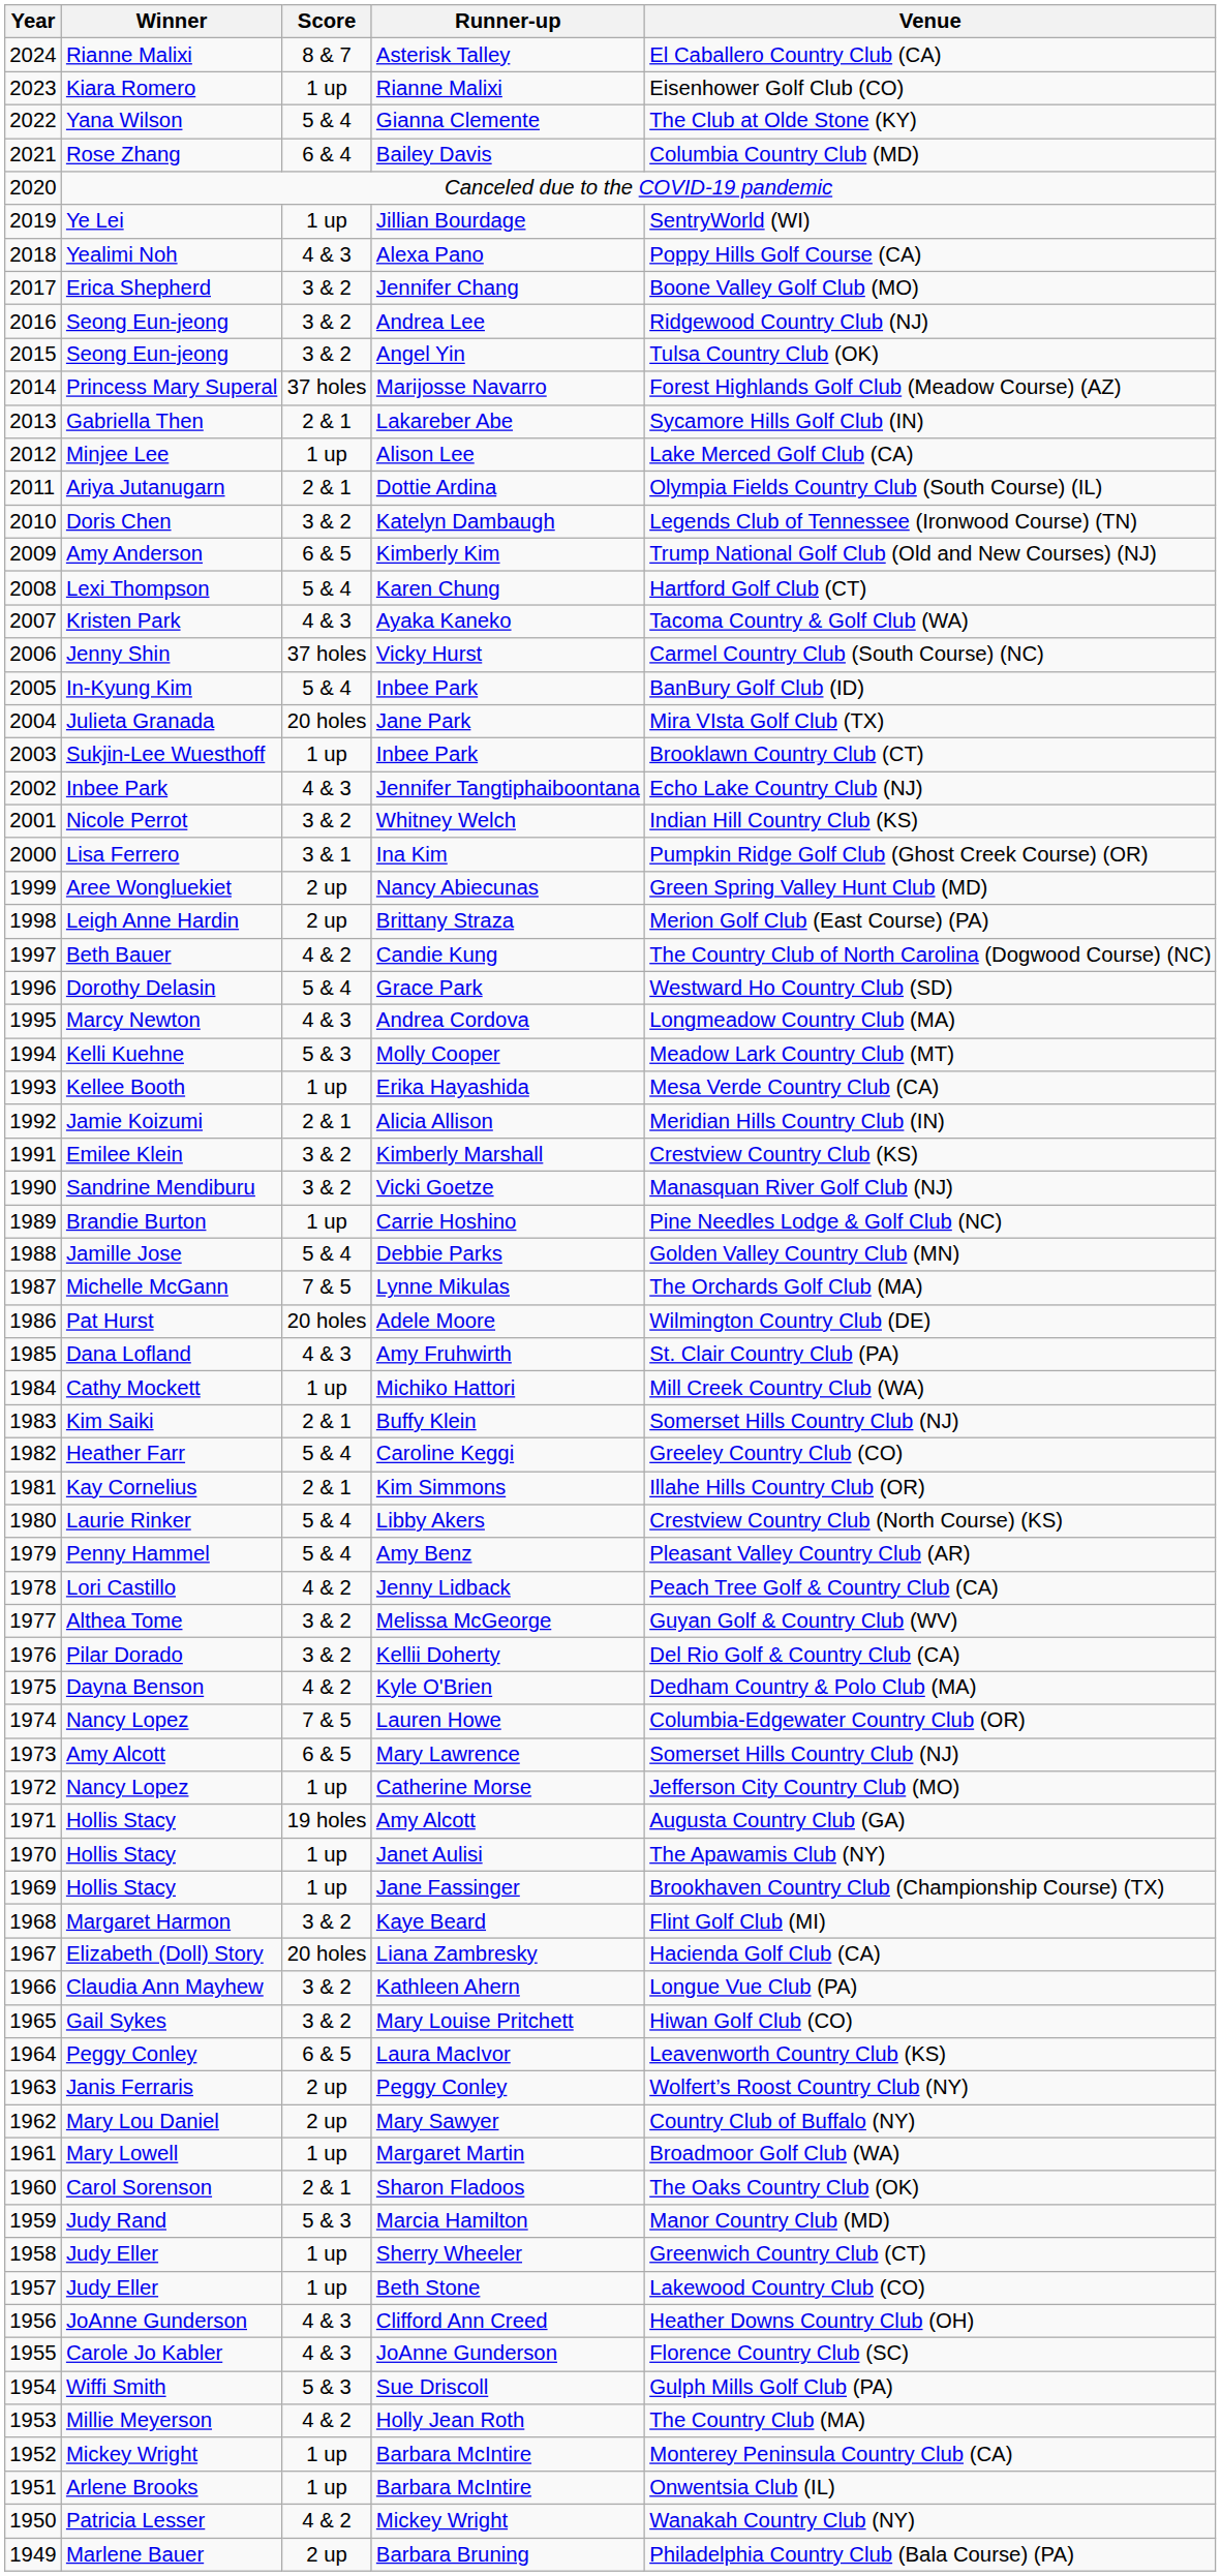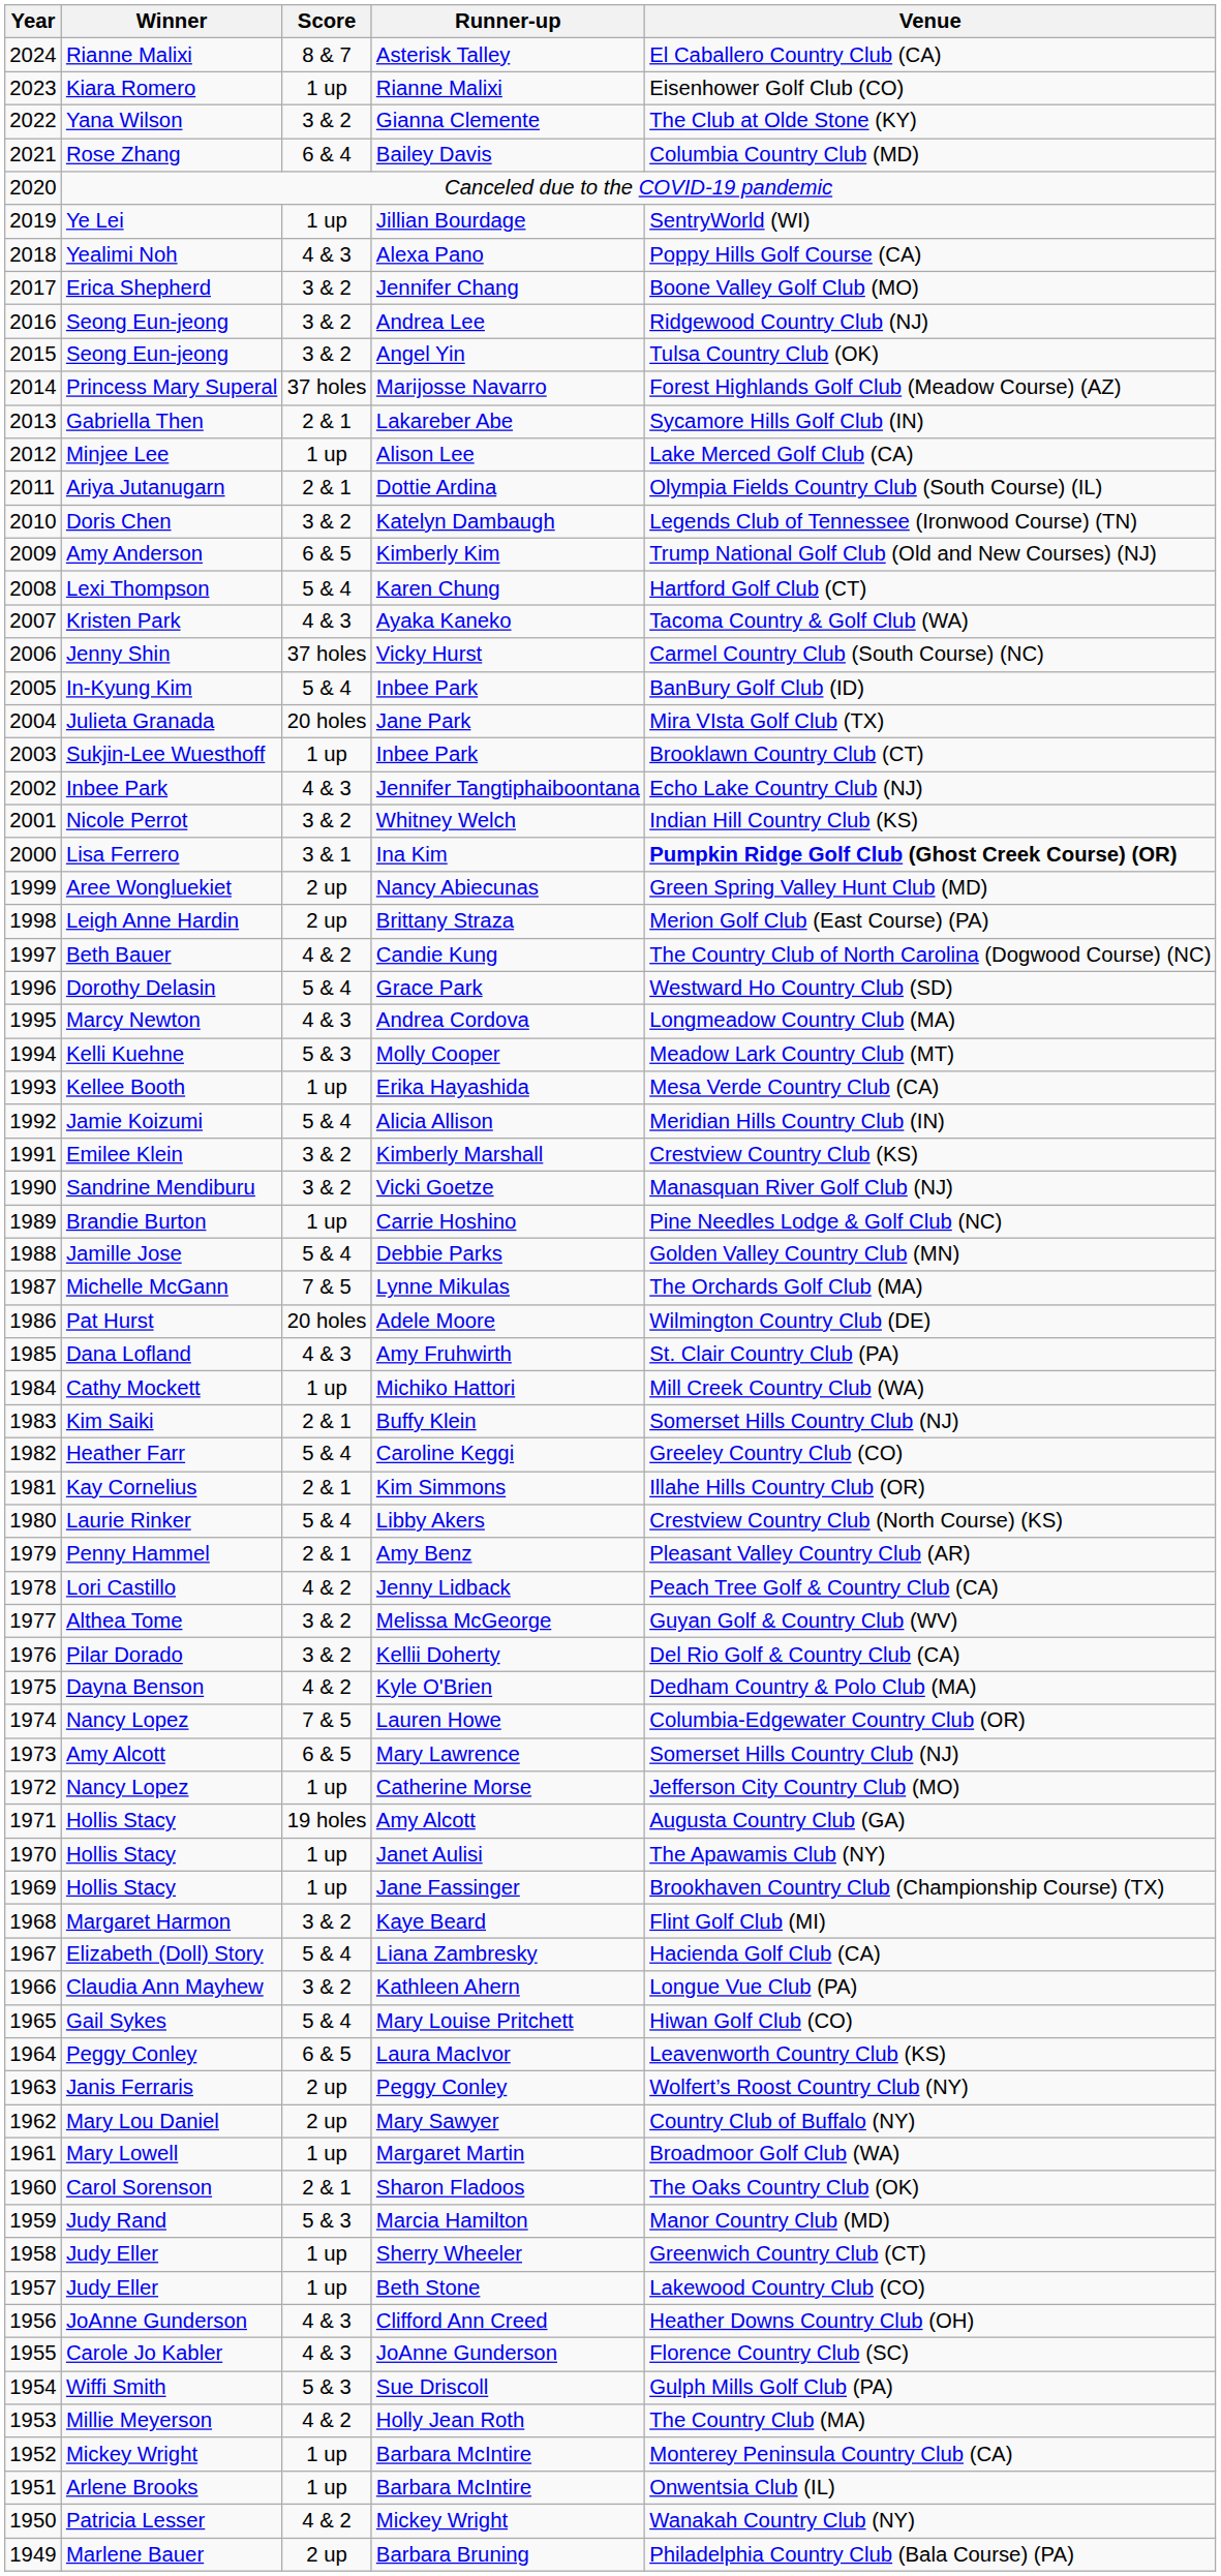Gianna Clemente | Score: 5 & 4 -> 3 & 2
Ina Kim | Venue: normal -> bold
Alicia Allison | Score: 2 & 1 -> 5 & 4
Amy Benz | Score: 5 & 4 -> 2 & 1
Liana Zambresky | Score: 20 holes -> 5 & 4
Mary Louise Pritchett | Score: 3 & 2 -> 5 & 4
